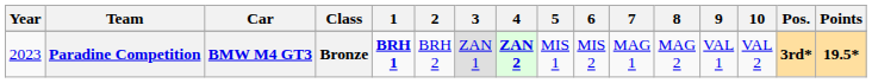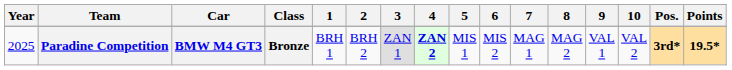Paradine Competition | Year: 2023 -> 2025
Paradine Competition | 1: bold -> normal
